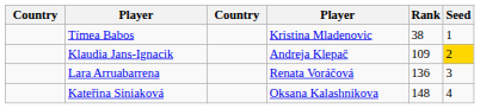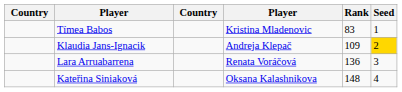Tímea Babos | Rank: 38 -> 83
